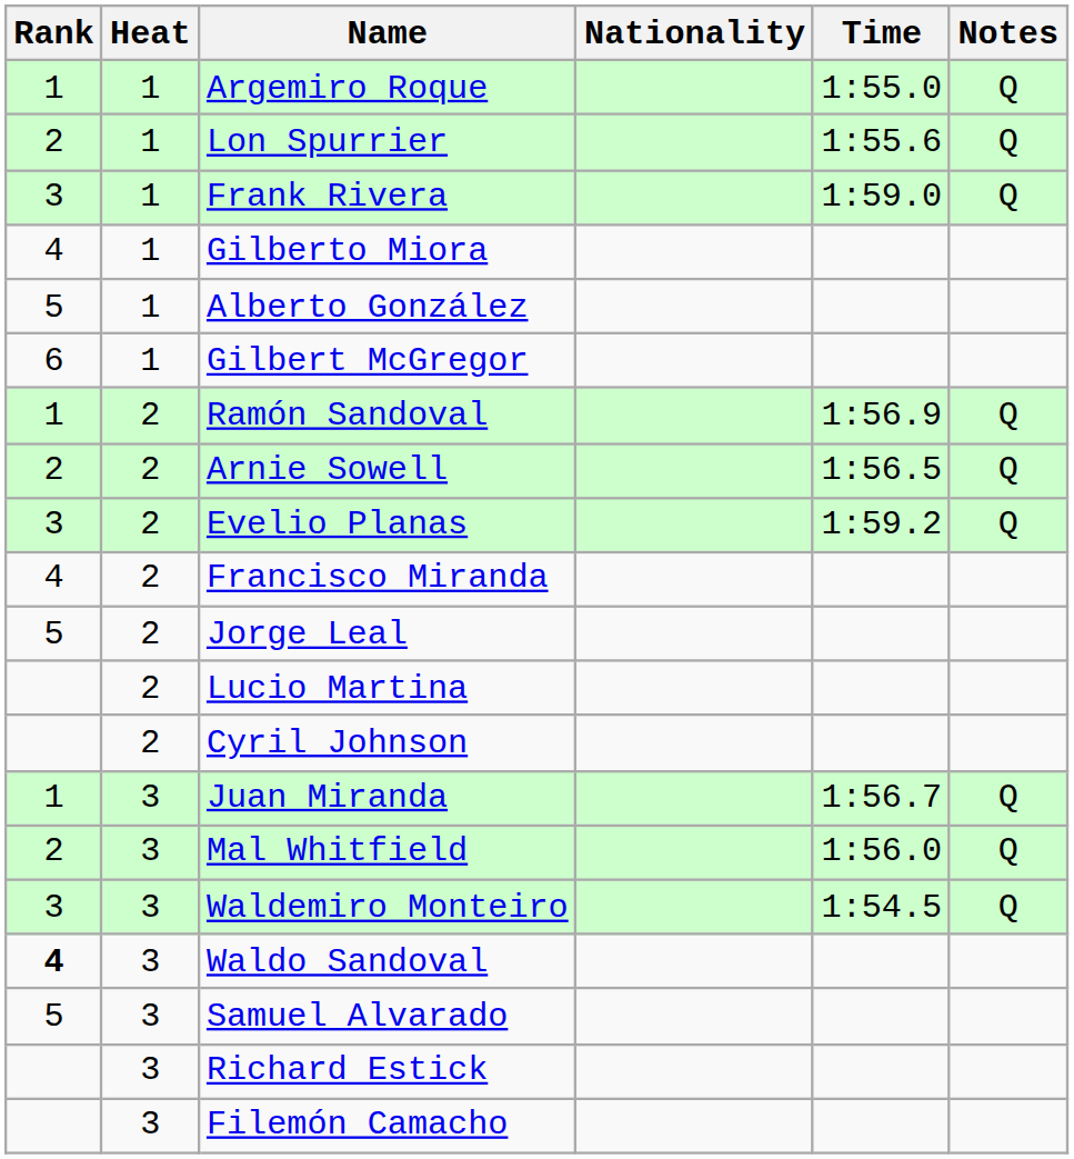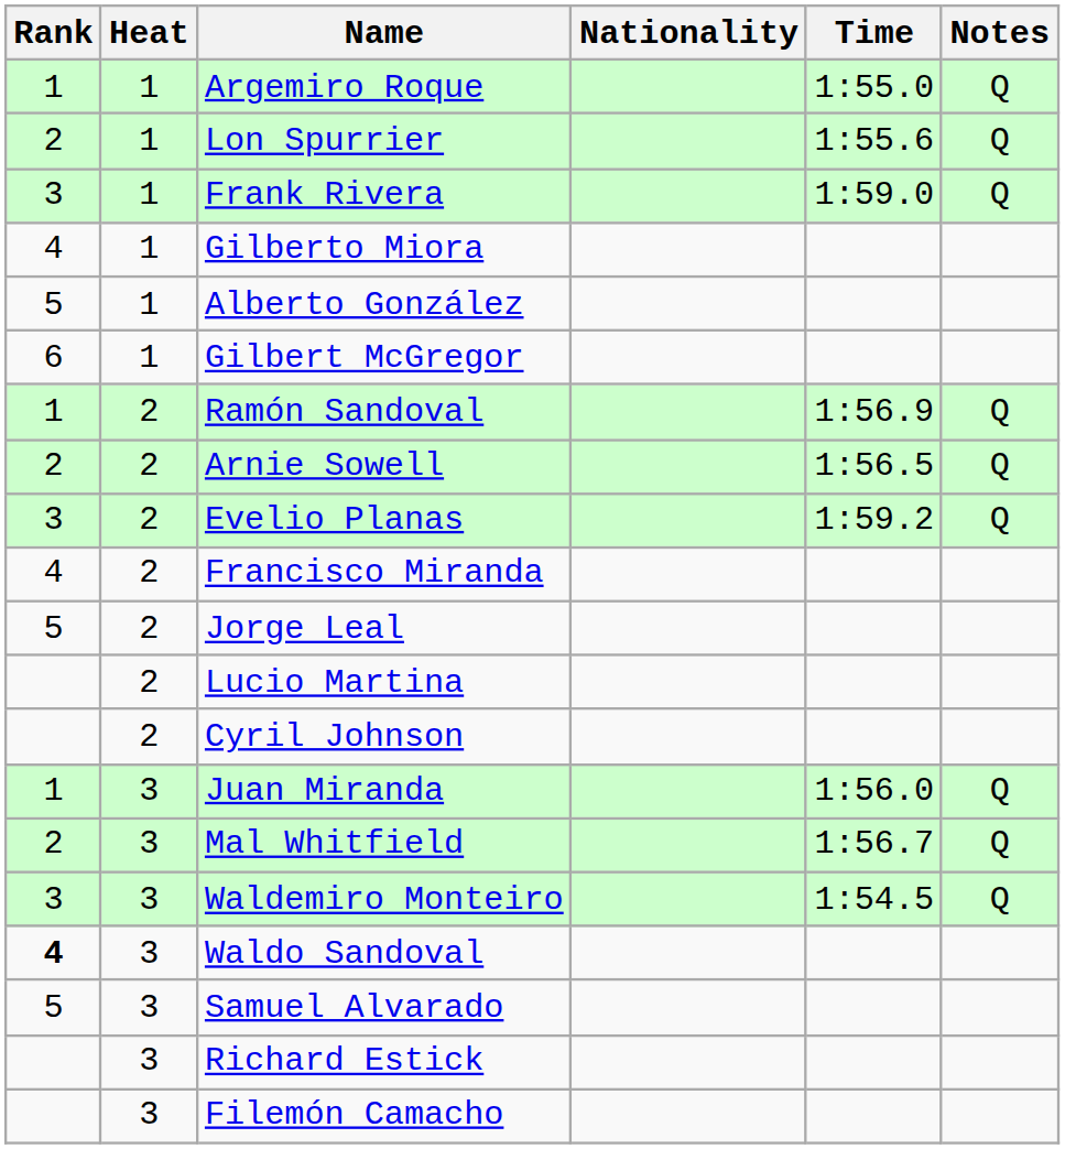Juan Miranda | Time: 1:56.7 -> 1:56.0
Mal Whitfield | Time: 1:56.0 -> 1:56.7
